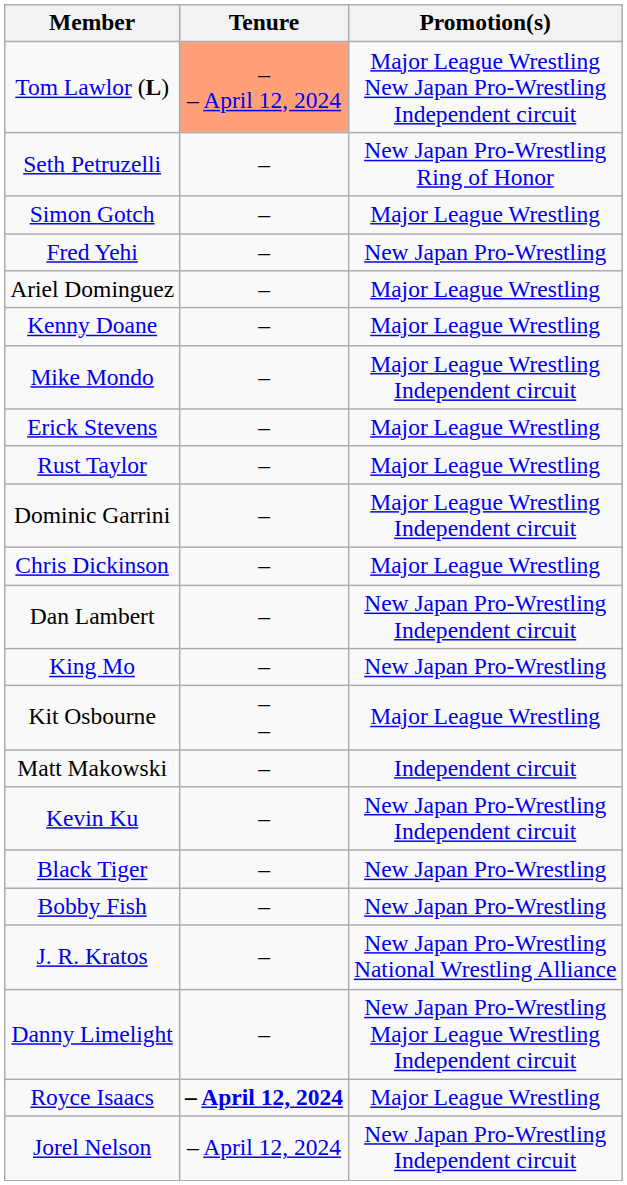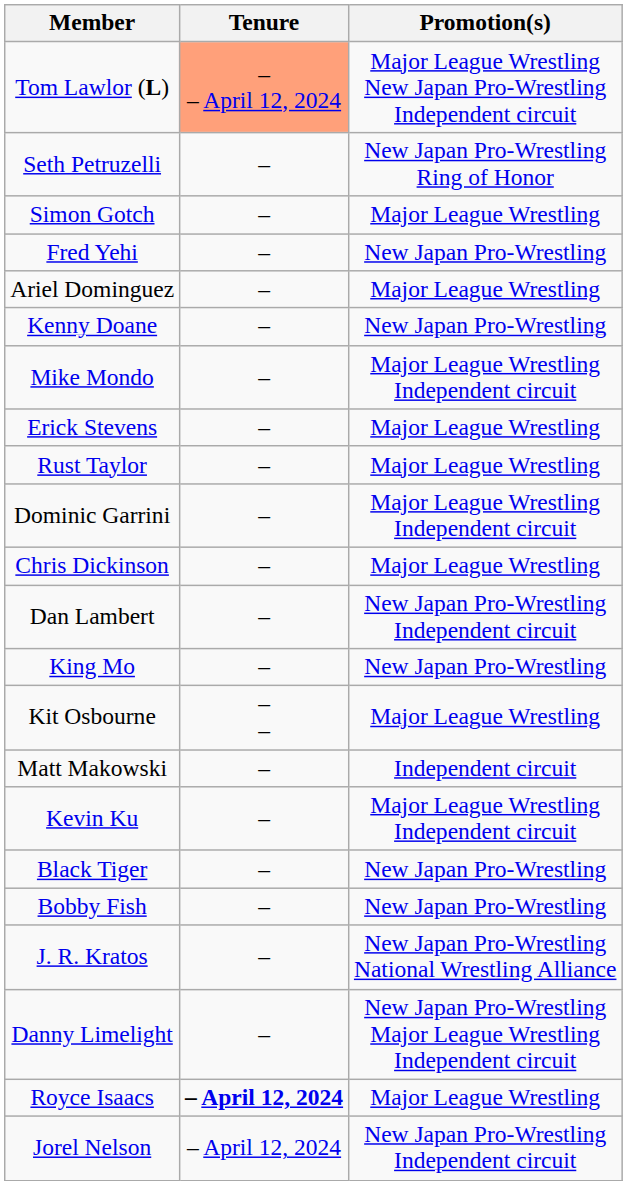Kenny Doane | Promotion(s): Major League Wrestling -> New Japan Pro-Wrestling
Kevin Ku | Promotion(s): New Japan Pro-Wrestling Independent circuit -> Major League Wrestling Independent circuit
